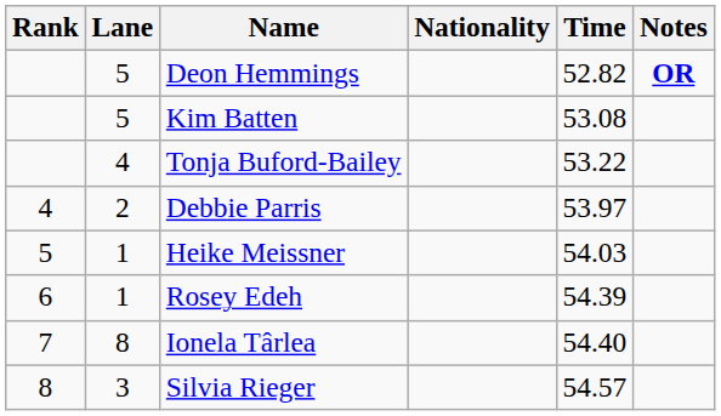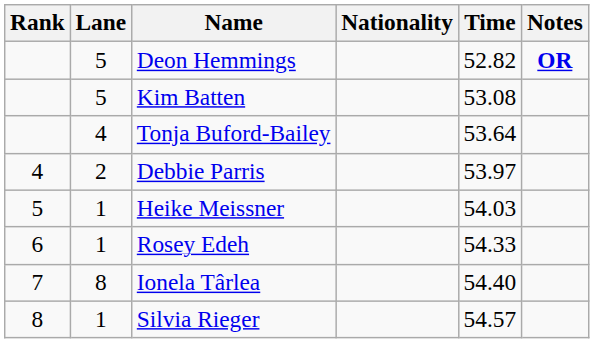Tonja Buford-Bailey | Time: 53.22 -> 53.64
Rosey Edeh | Time: 54.39 -> 54.33
Silvia Rieger | Lane: 3 -> 1
